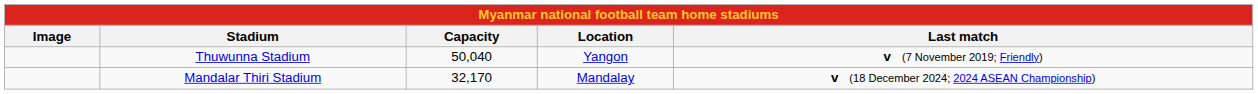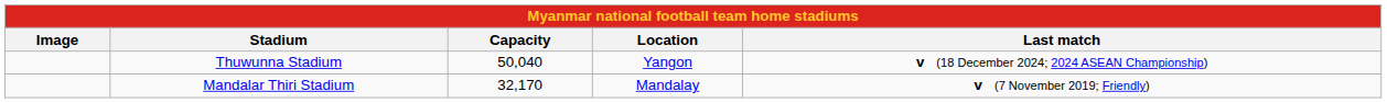Thuwunna Stadium | Last match: v (7 November 2019; Friendly) -> v (18 December 2024; 2024 ASEAN Championship)
Mandalar Thiri Stadium | Last match: v (18 December 2024; 2024 ASEAN Championship) -> v (7 November 2019; Friendly)
